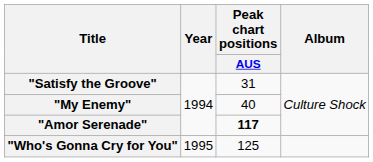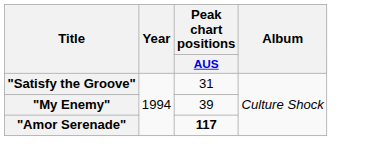"My Enemy" | Peak chart positions / AUS: 40 -> 39
- row: "Who's Gonna Cry for You" | 1995 | 125
